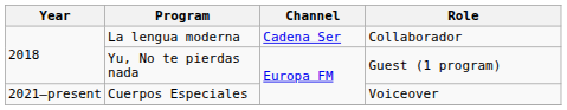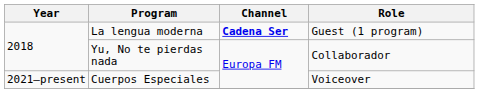La lengua moderna | Channel: normal -> bold
La lengua moderna | Role: Collaborador -> Guest (1 program)
Yu, No te pierdas nada | Role: Guest (1 program) -> Collaborador
